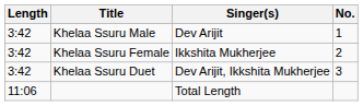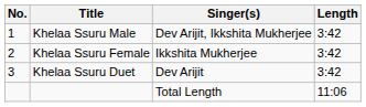columns swapped: No. <-> Length
Khelaa Ssuru Male | Singer(s): Dev Arijit -> Dev Arijit, Ikkshita Mukherjee
Khelaa Ssuru Duet | Singer(s): Dev Arijit, Ikkshita Mukherjee -> Dev Arijit
